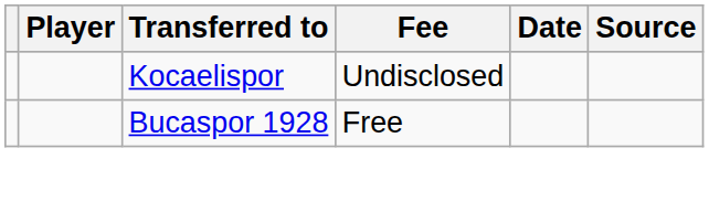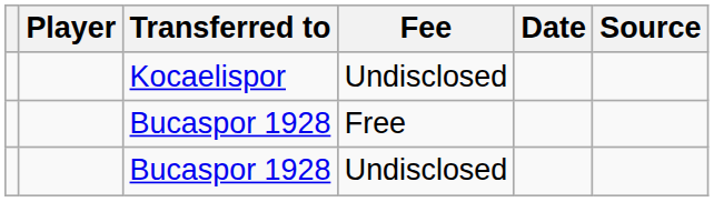+ row: Bucaspor 1928 | Undisclosed
